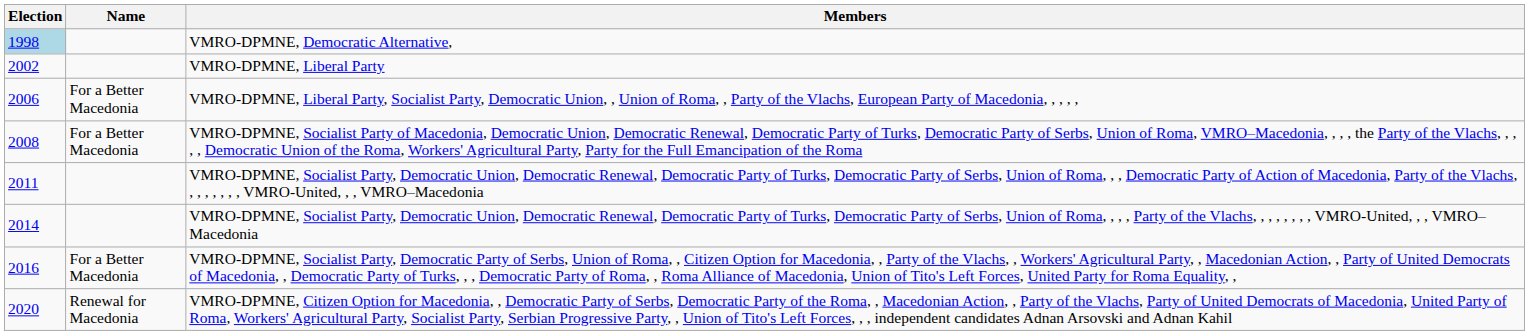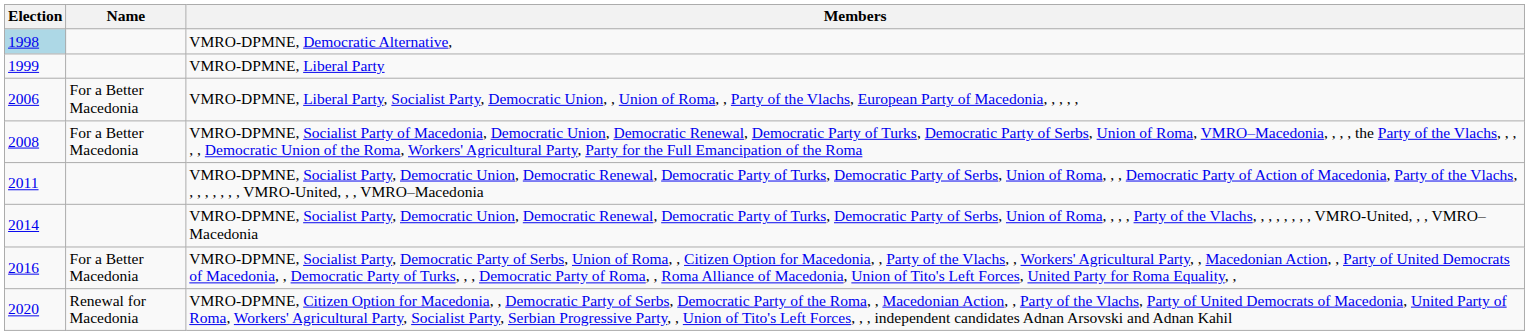VMRO-DPMNE, Liberal Party | Election: 2002 -> 1999
